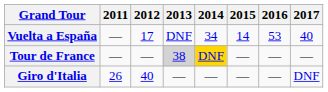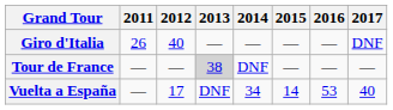rows swapped: Giro d'Italia <-> Vuelta a España
Tour de France | 2014: gold background -> no background
